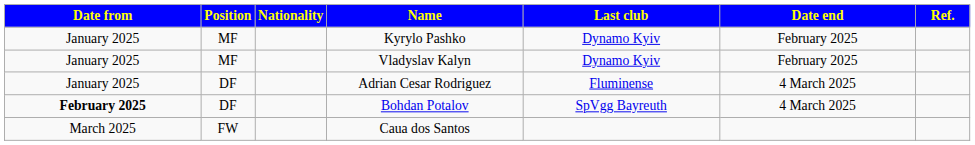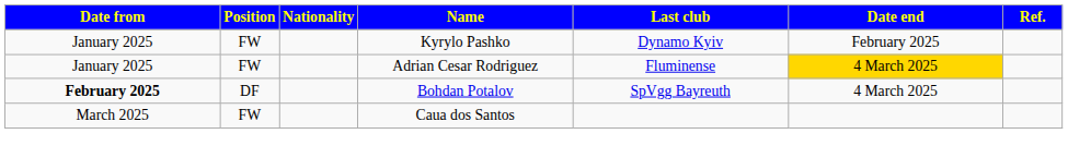Kyrylo Pashko | Position: MF -> FW
- row: January 2025 | MF | Vladyslav Kalyn | Dynamo Kyiv | February 2025
Adrian Cesar Rodriguez | Position: DF -> FW
Adrian Cesar Rodriguez | Date end: no background -> gold background
